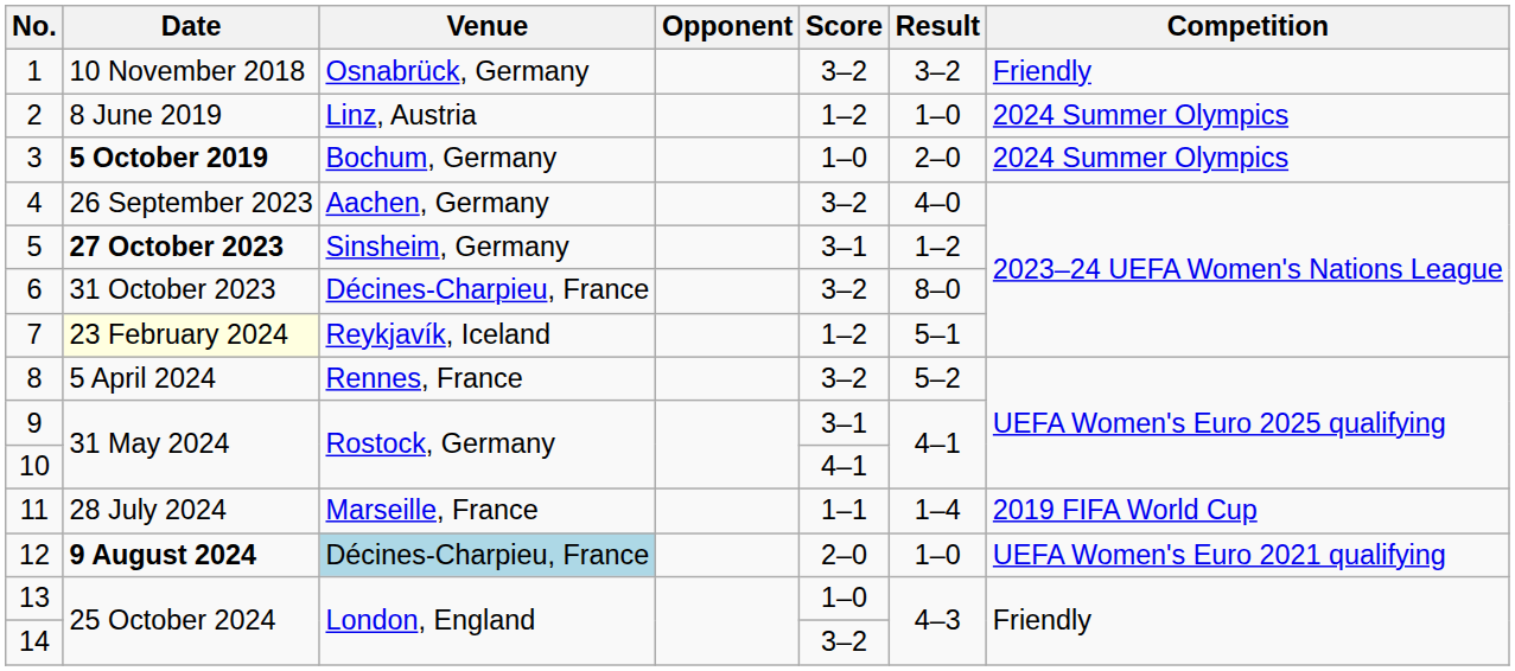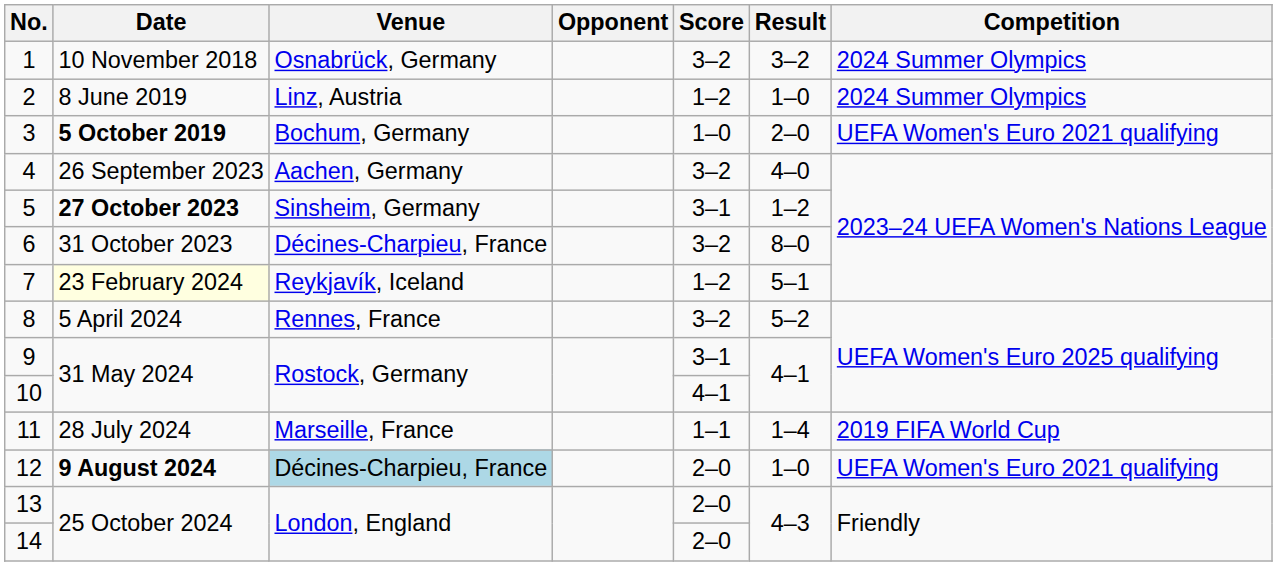1 | Competition: Friendly -> 2024 Summer Olympics
3 | Competition: 2024 Summer Olympics -> UEFA Women's Euro 2021 qualifying
13 | Score: 1–0 -> 2–0
14 | Score: 3–2 -> 2–0
